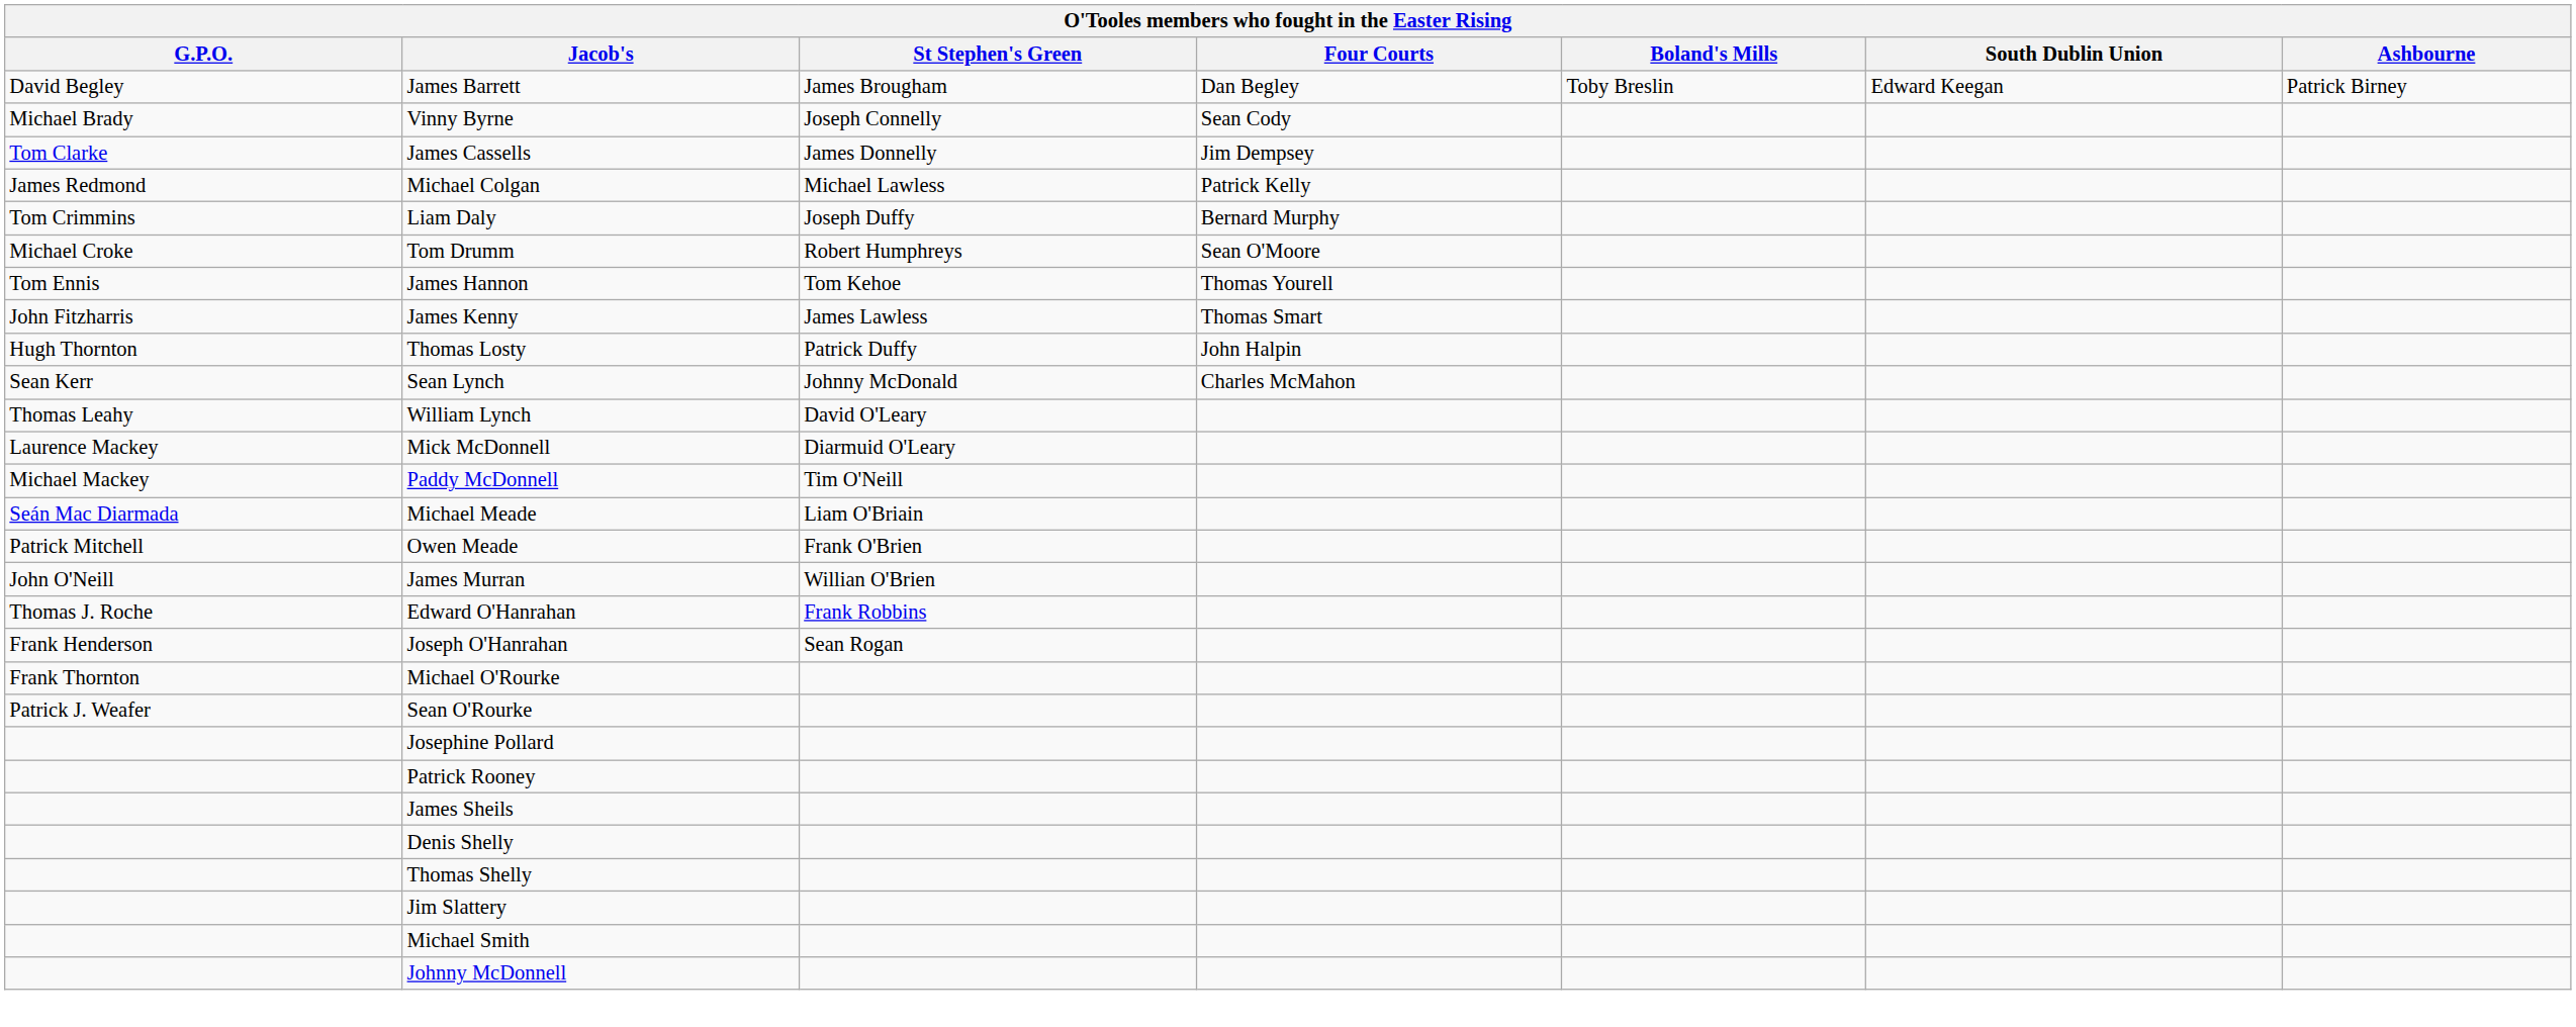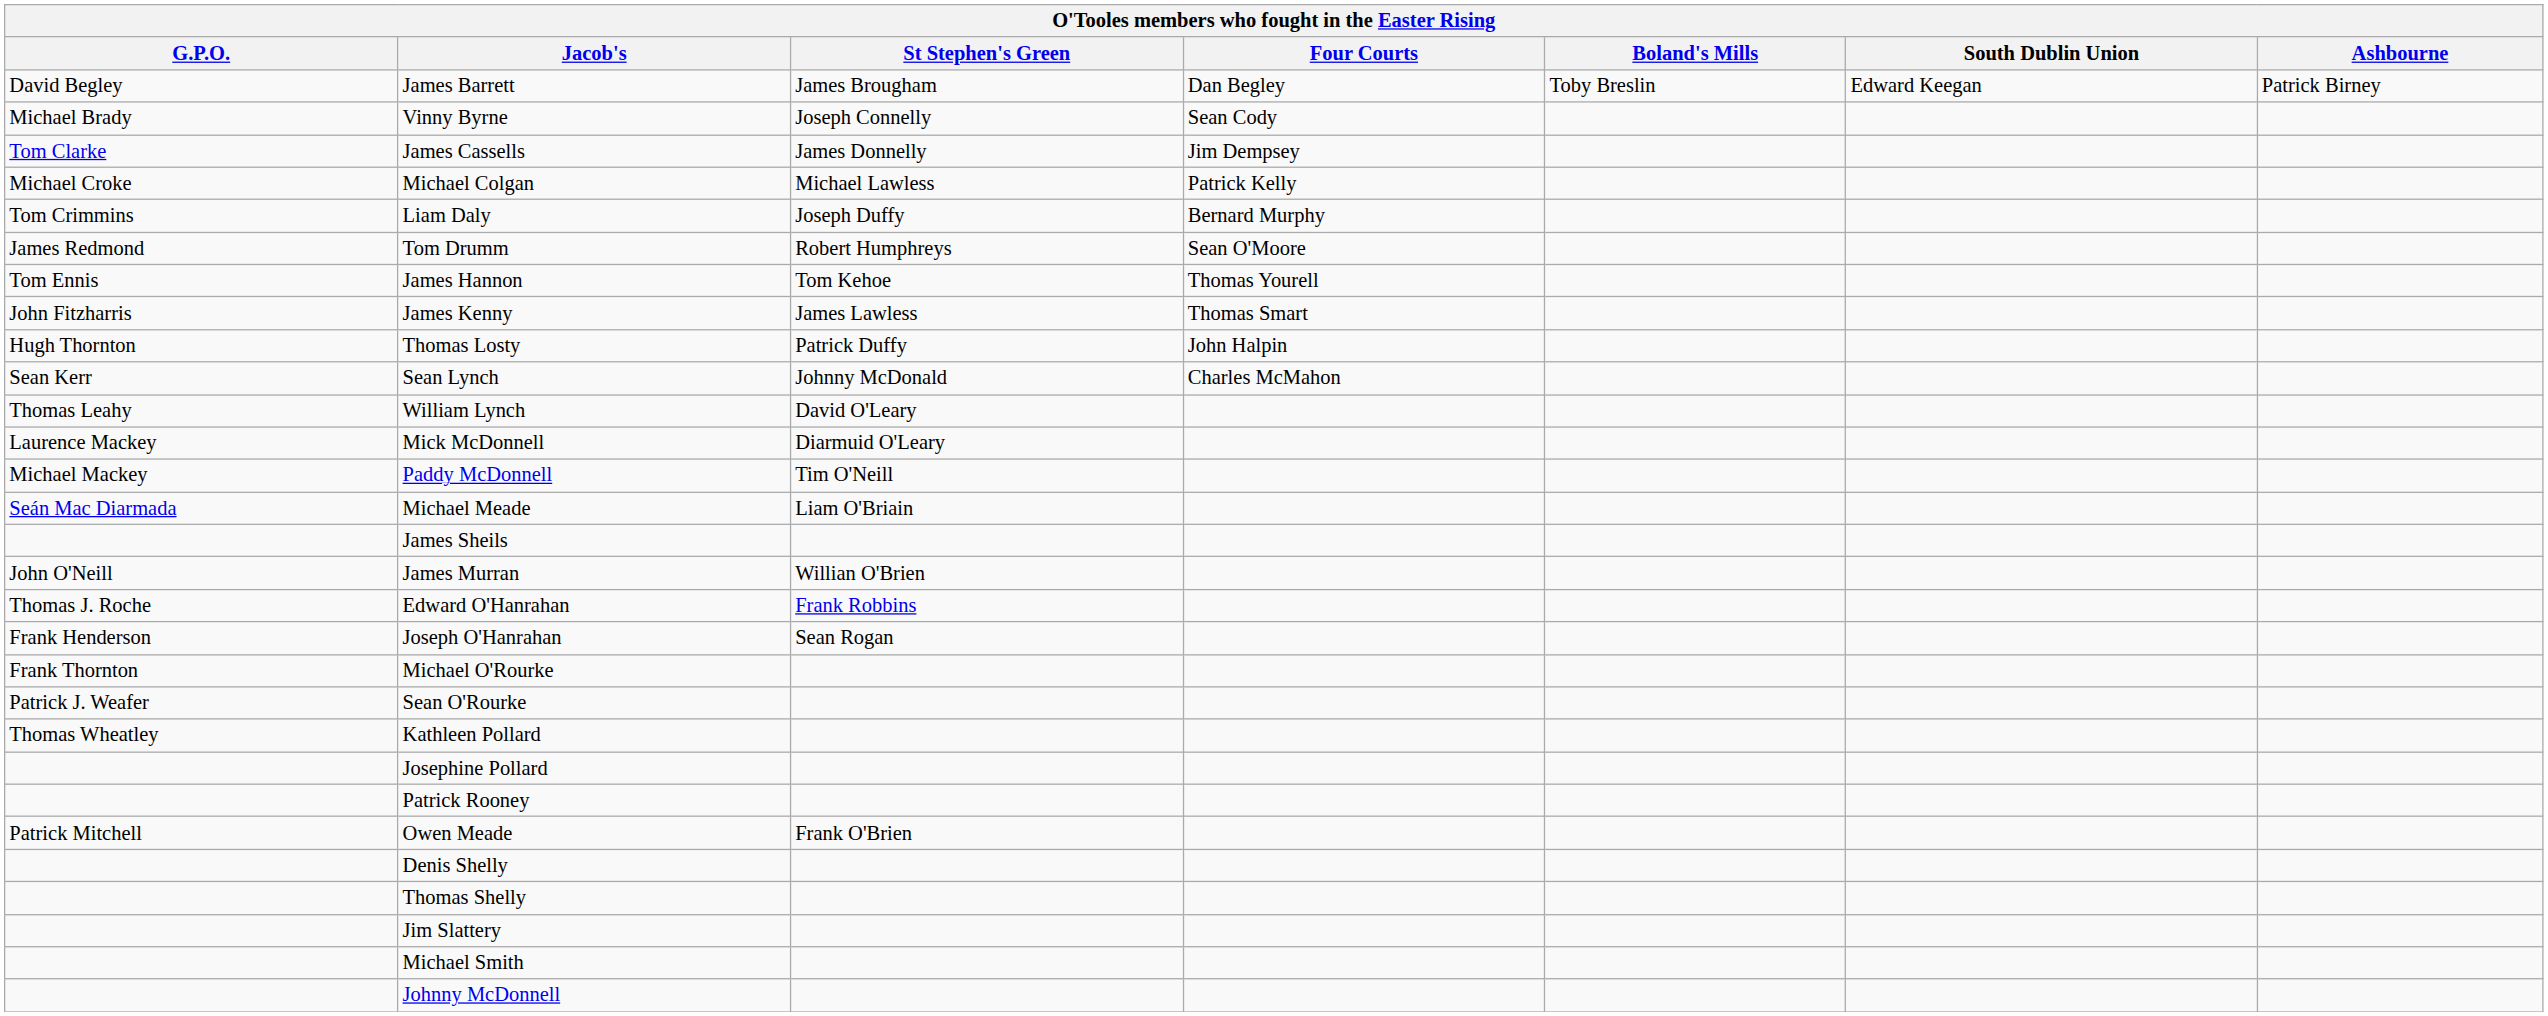Michael Colgan | G.P.O.: James Redmond -> Michael Croke
Tom Drumm | G.P.O.: Michael Croke -> James Redmond
rows swapped: Owen Meade <-> James Sheils
+ row: Thomas Wheatley | Kathleen Pollard
